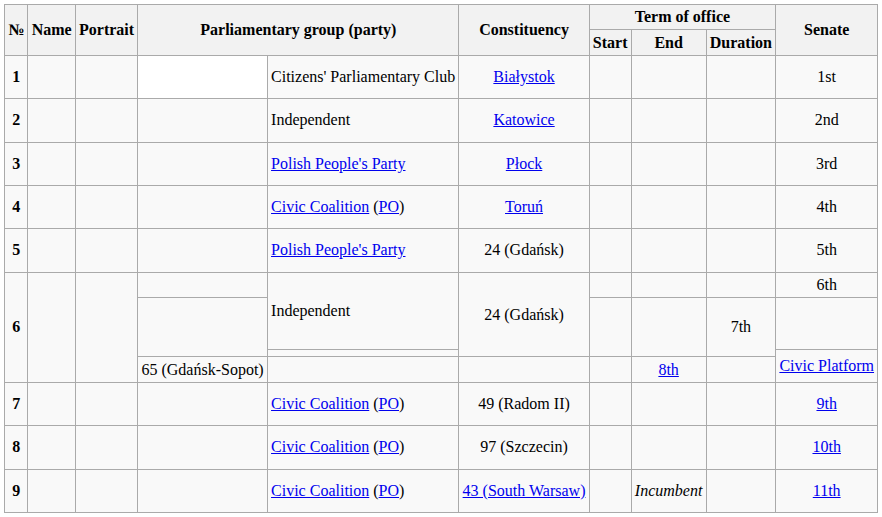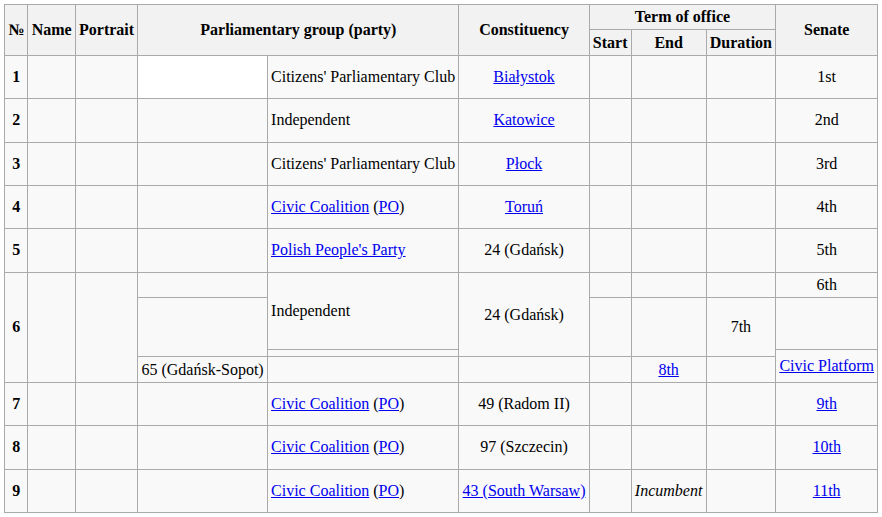3 | column 5: Polish People's Party -> Citizens' Parliamentary Club
